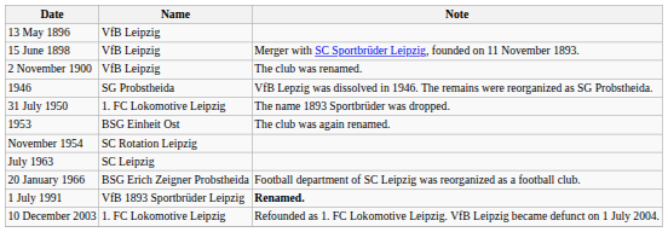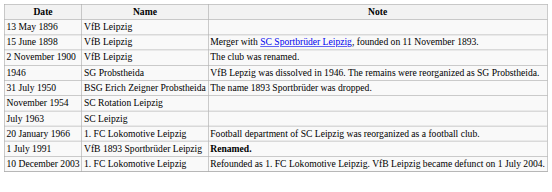31 July 1950 | Name: 1. FC Lokomotive Leipzig -> BSG Erich Zeigner Probstheida
- row: 1953 | BSG Einheit Ost | The club was again renamed.
20 January 1966 | Name: BSG Erich Zeigner Probstheida -> 1. FC Lokomotive Leipzig
